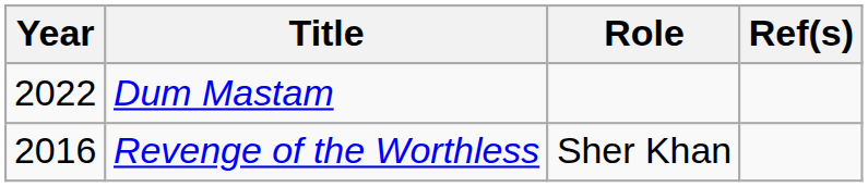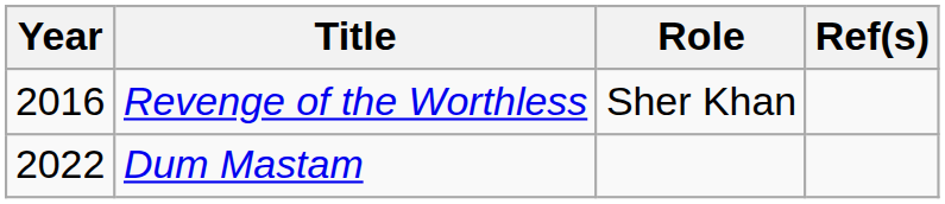rows swapped: Revenge of the Worthless <-> Dum Mastam
